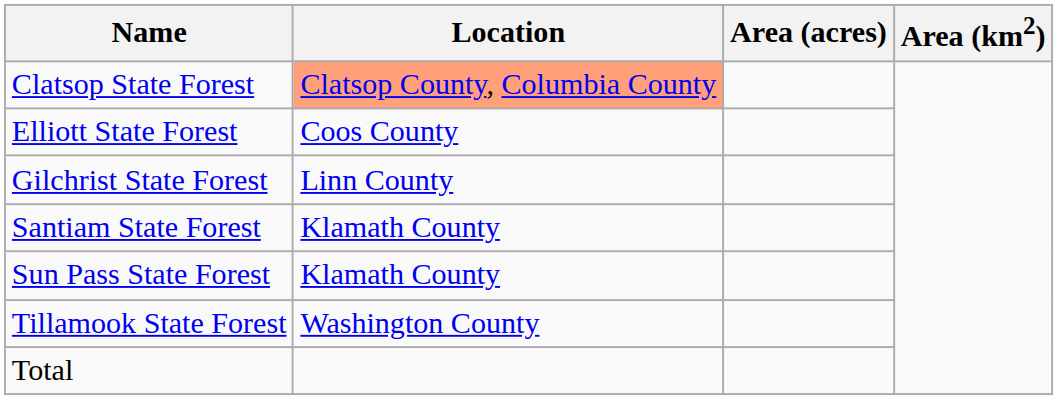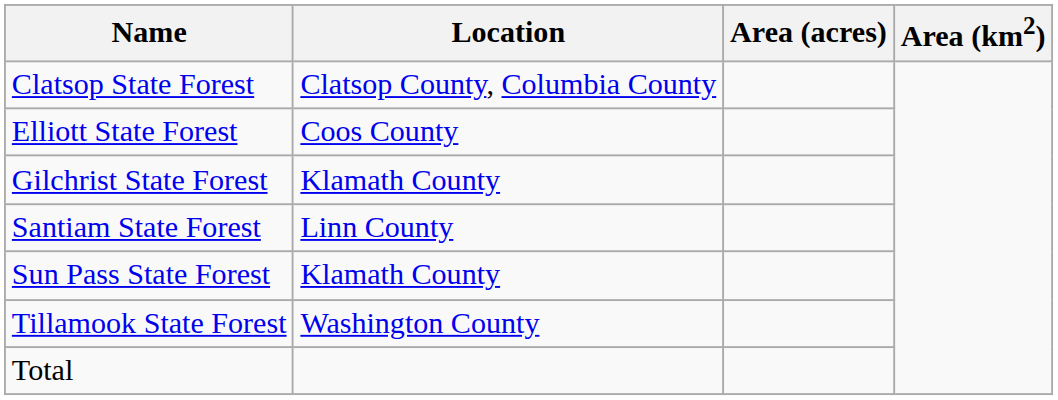Clatsop State Forest | Location: lightsalmon background -> no background
Gilchrist State Forest | Location: Linn County -> Klamath County
Santiam State Forest | Location: Klamath County -> Linn County
